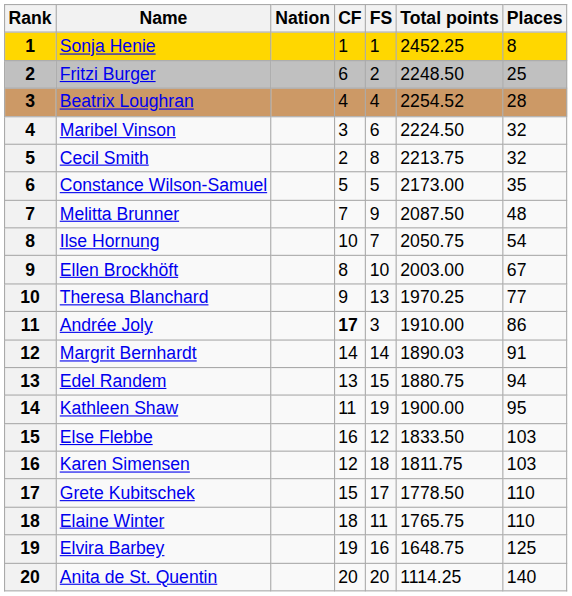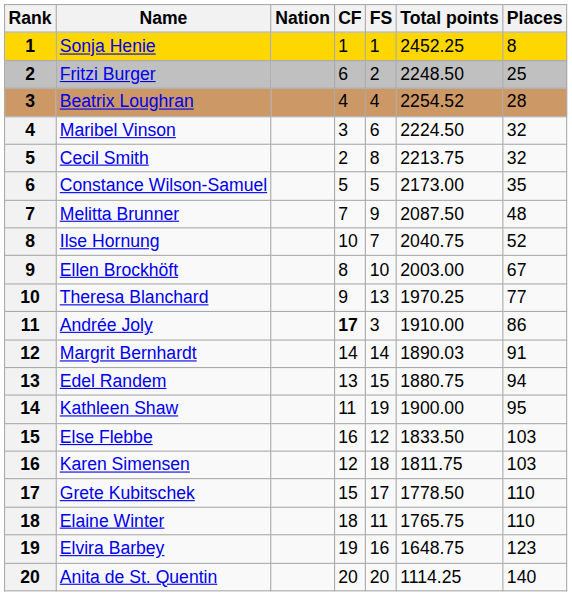Ilse Hornung | Total points: 2050.75 -> 2040.75
Ilse Hornung | Places: 54 -> 52
Elvira Barbey | Places: 125 -> 123
